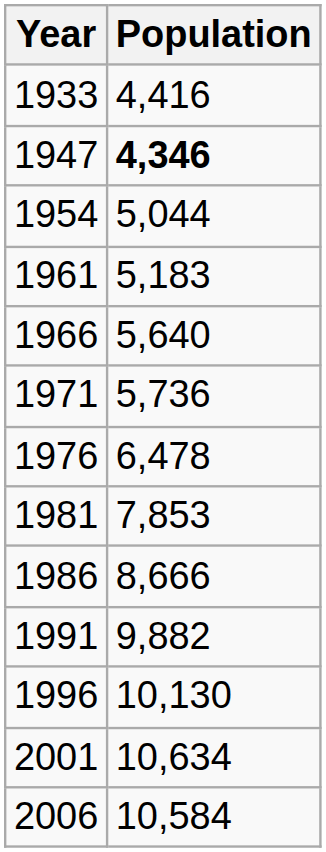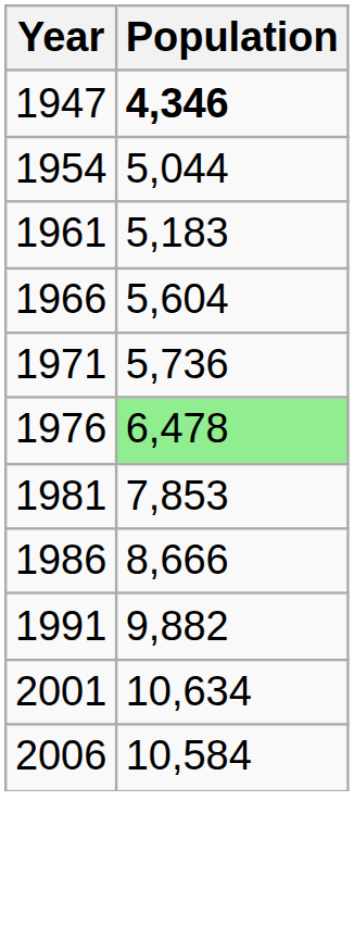- row: 1933 | 4,416
1966 | Population: 5,640 -> 5,604
1976 | Population: no background -> lightgreen background
- row: 1996 | 10,130
